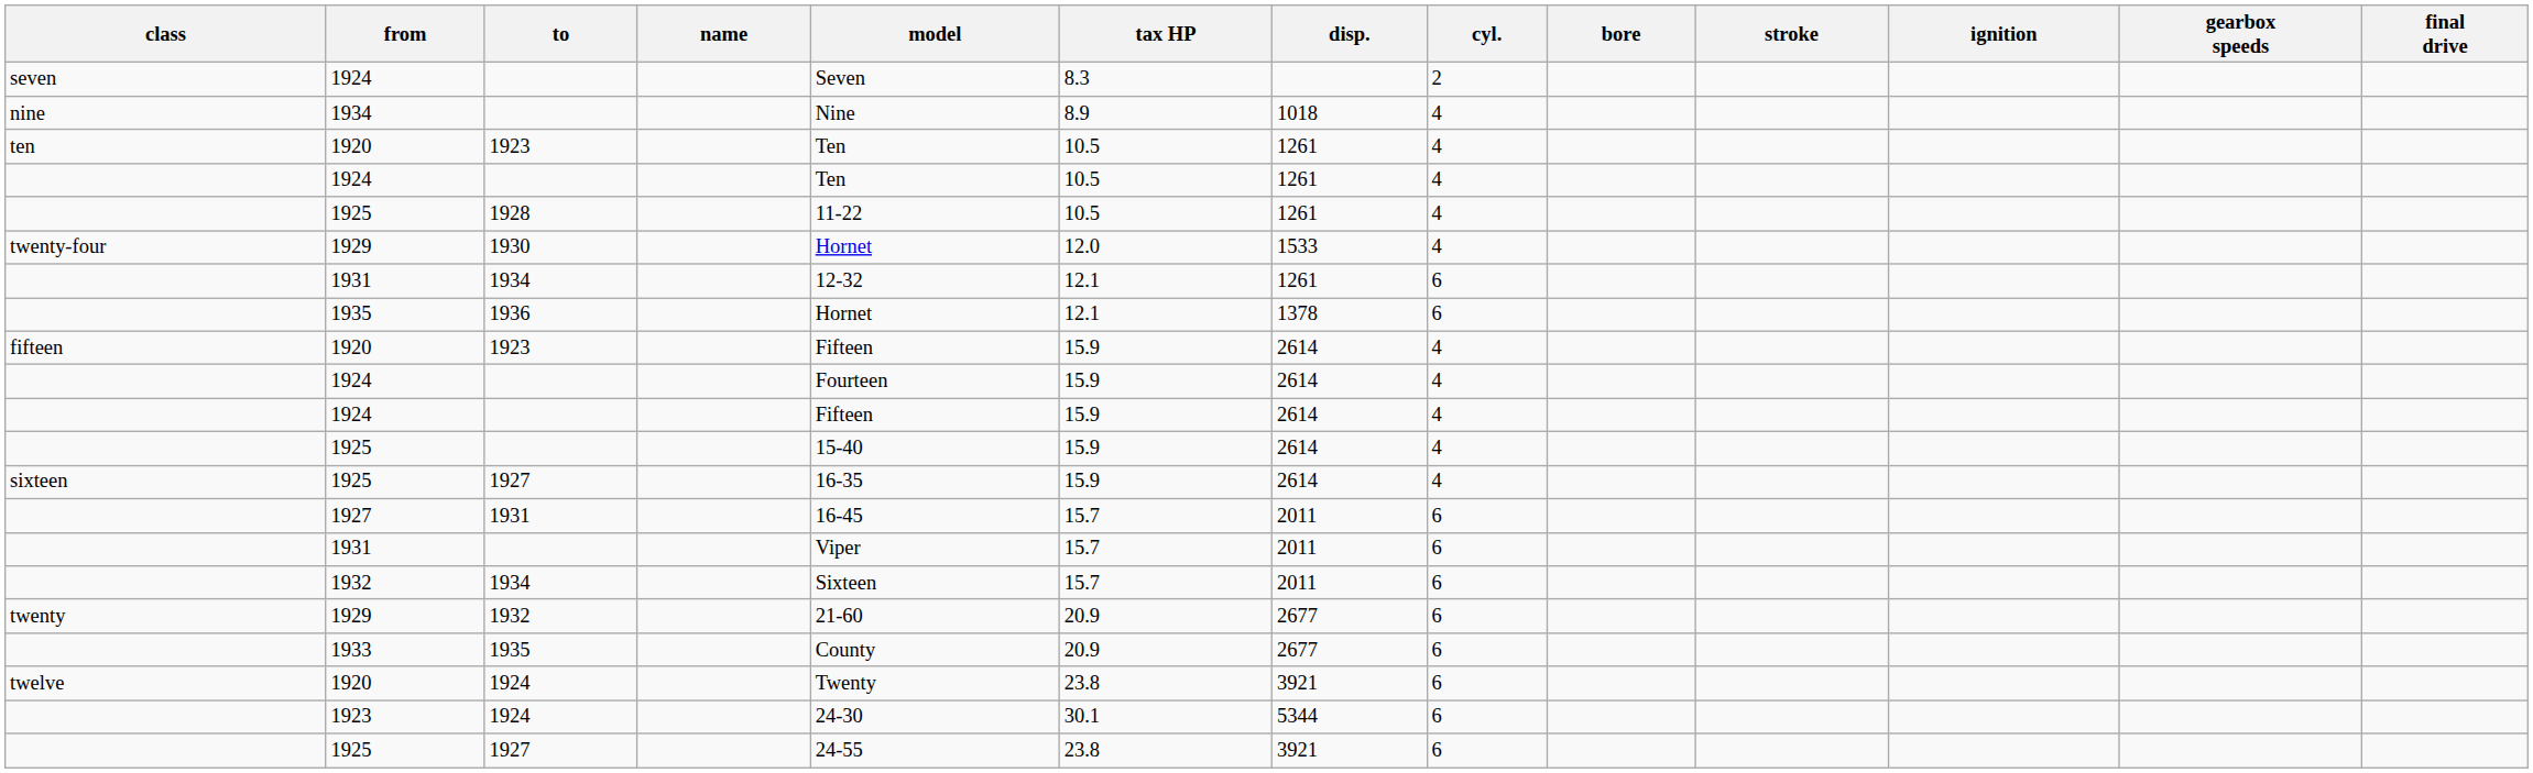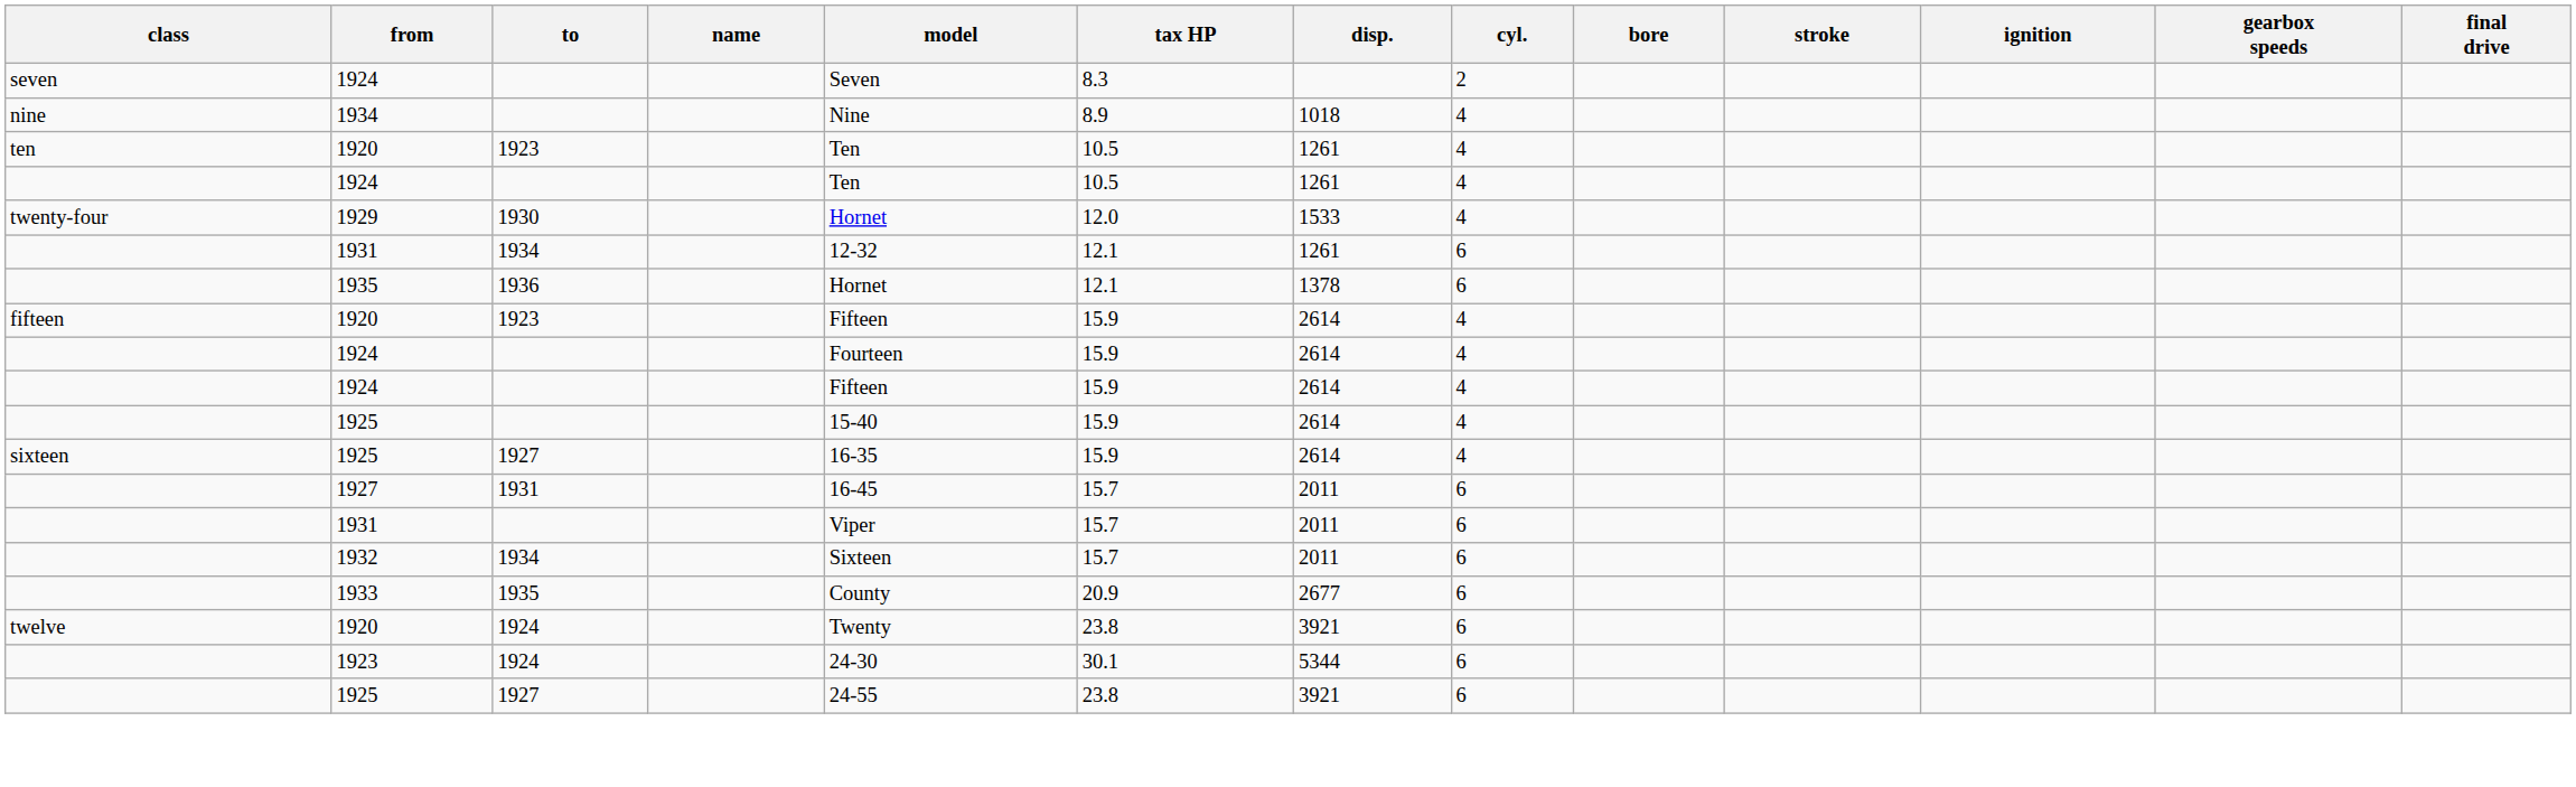- row: 1925 | 1928 | 11-22 | 10.5 | 1261 | 4
- row: twenty | 1929 | 1932 | 21-60 | 20.9 | 2677 | 6
